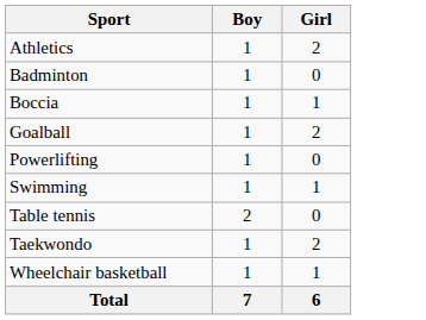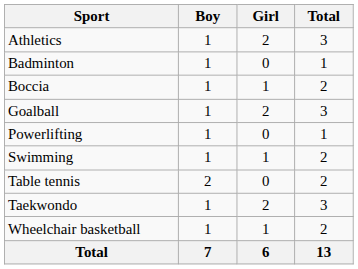+ column: Total | 3 | 1 | 2 | 3 | 1 | 2 | 2 | 3 | 2 | 13
